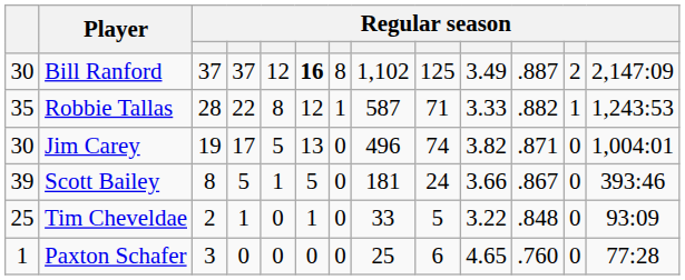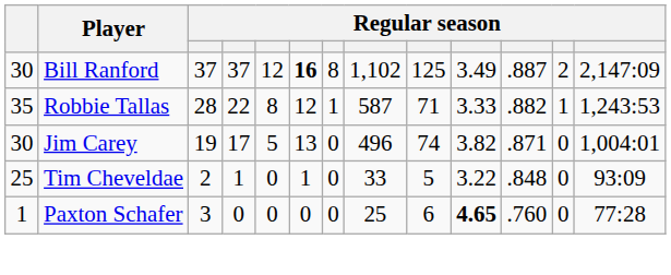- row: 39 | Scott Bailey | 8 | 5 | 1 | 5 | 0 | 181 | 24 | 3.66 | .867 | 0 | 393:46
Paxton Schafer | column 10: normal -> bold
